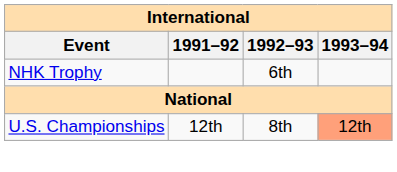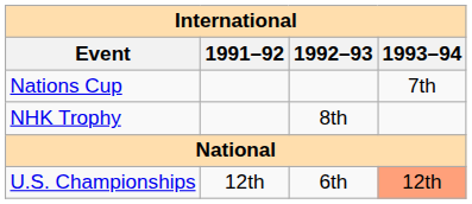+ row: Nations Cup | 7th
NHK Trophy | 1992–93: 6th -> 8th
U.S. Championships | 1992–93: 8th -> 6th
